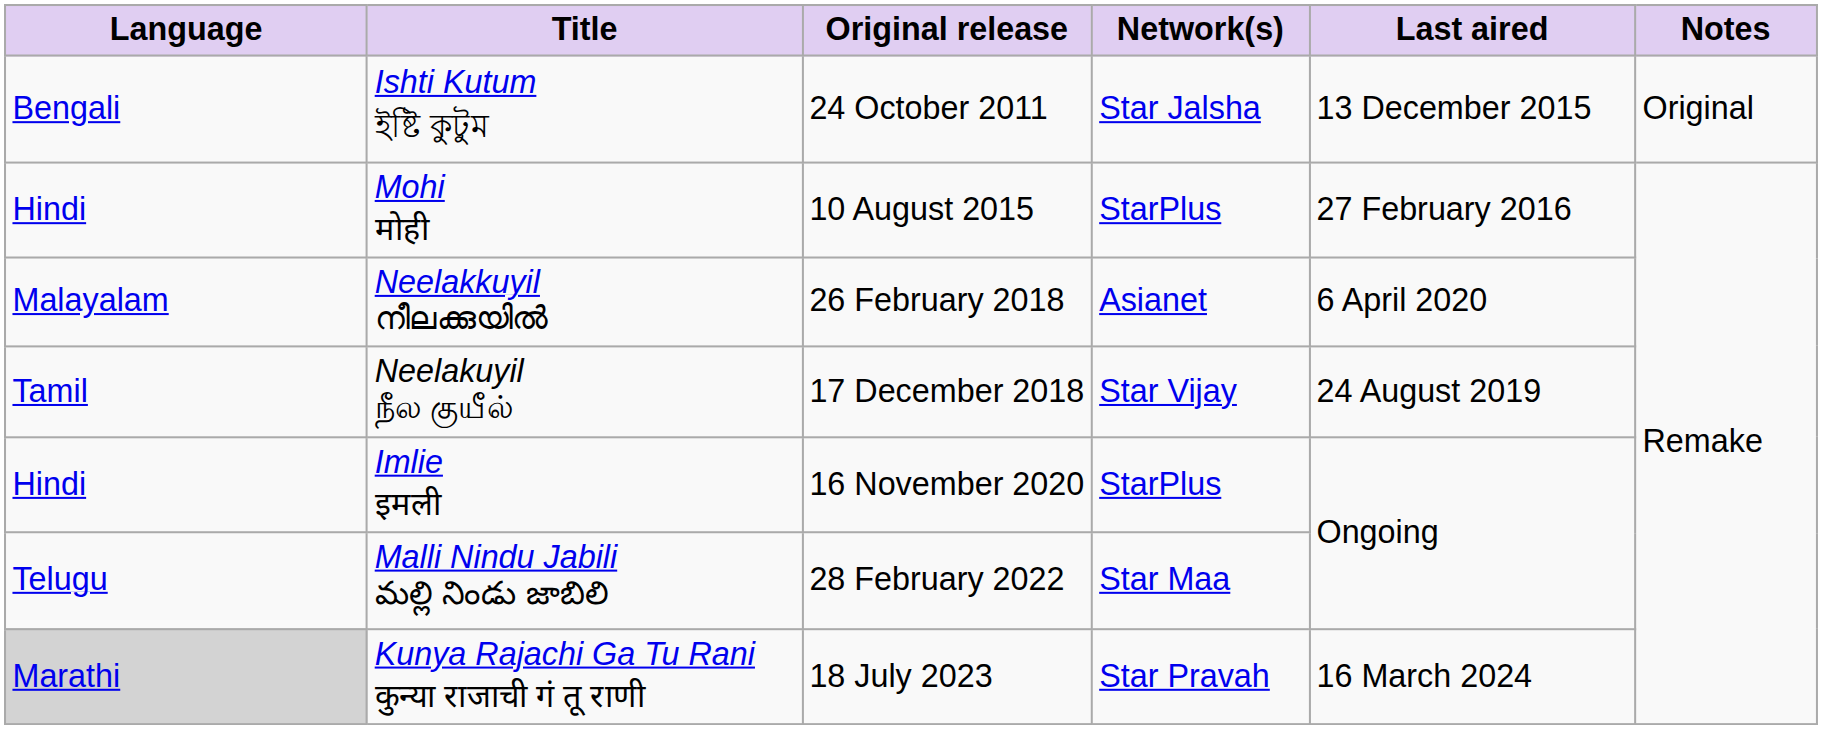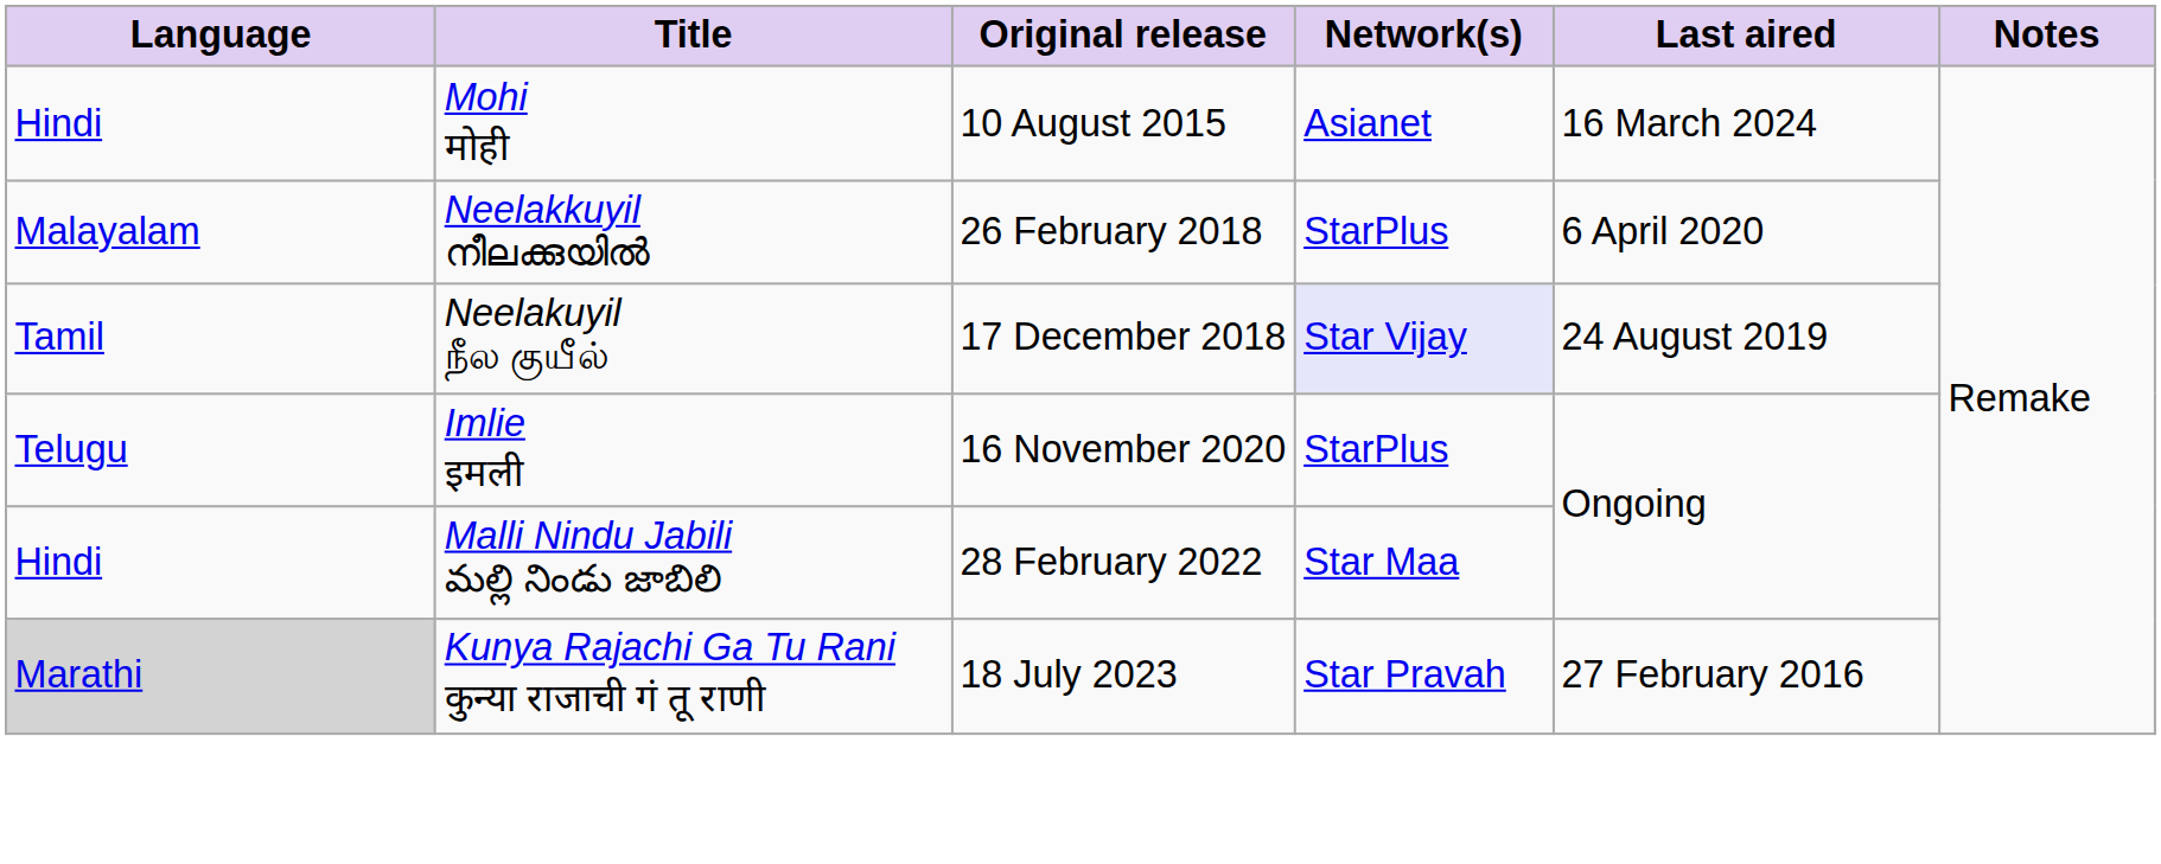- row: Bengali | Ishti Kutum ইষ্টি কুটুম | 24 October 2011 | Star Jalsha | 13 December 2015 | Original
Mohi मोही | Network(s): StarPlus -> Asianet
Mohi मोही | Last aired: 27 February 2016 -> 16 March 2024
Neelakkuyil നീലക്കുയിൽ | Network(s): Asianet -> StarPlus
Neelakuyil நீல குயீல் | Network(s): no background -> lavender background
Imlie इमली | Language: Hindi -> Telugu
Malli Nindu Jabili మల్లి నిండు జాబిలి | Language: Telugu -> Hindi
Kunya Rajachi Ga Tu Rani कुन्या राजाची गं तू राणी | Last aired: 16 March 2024 -> 27 February 2016
